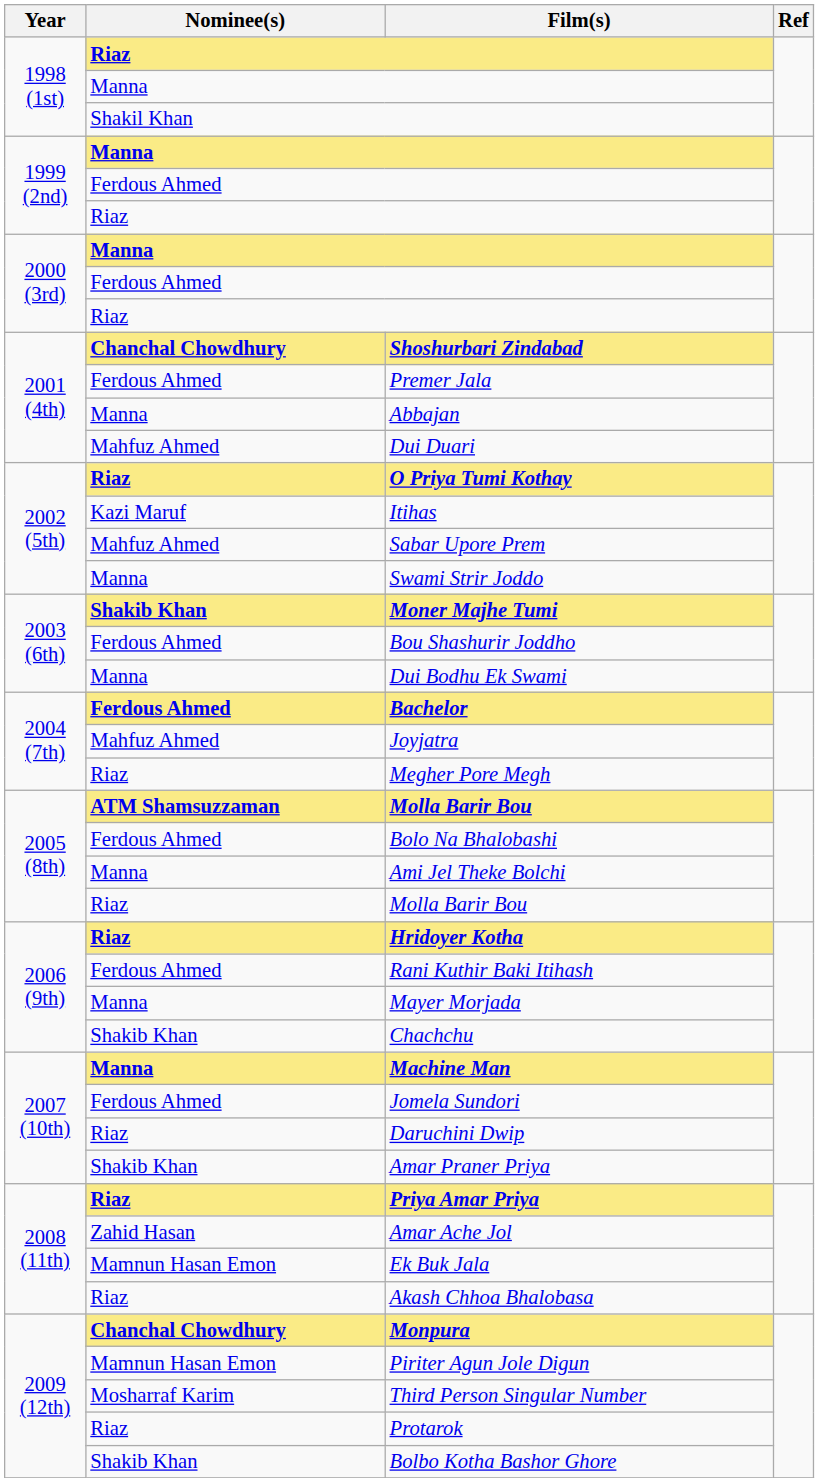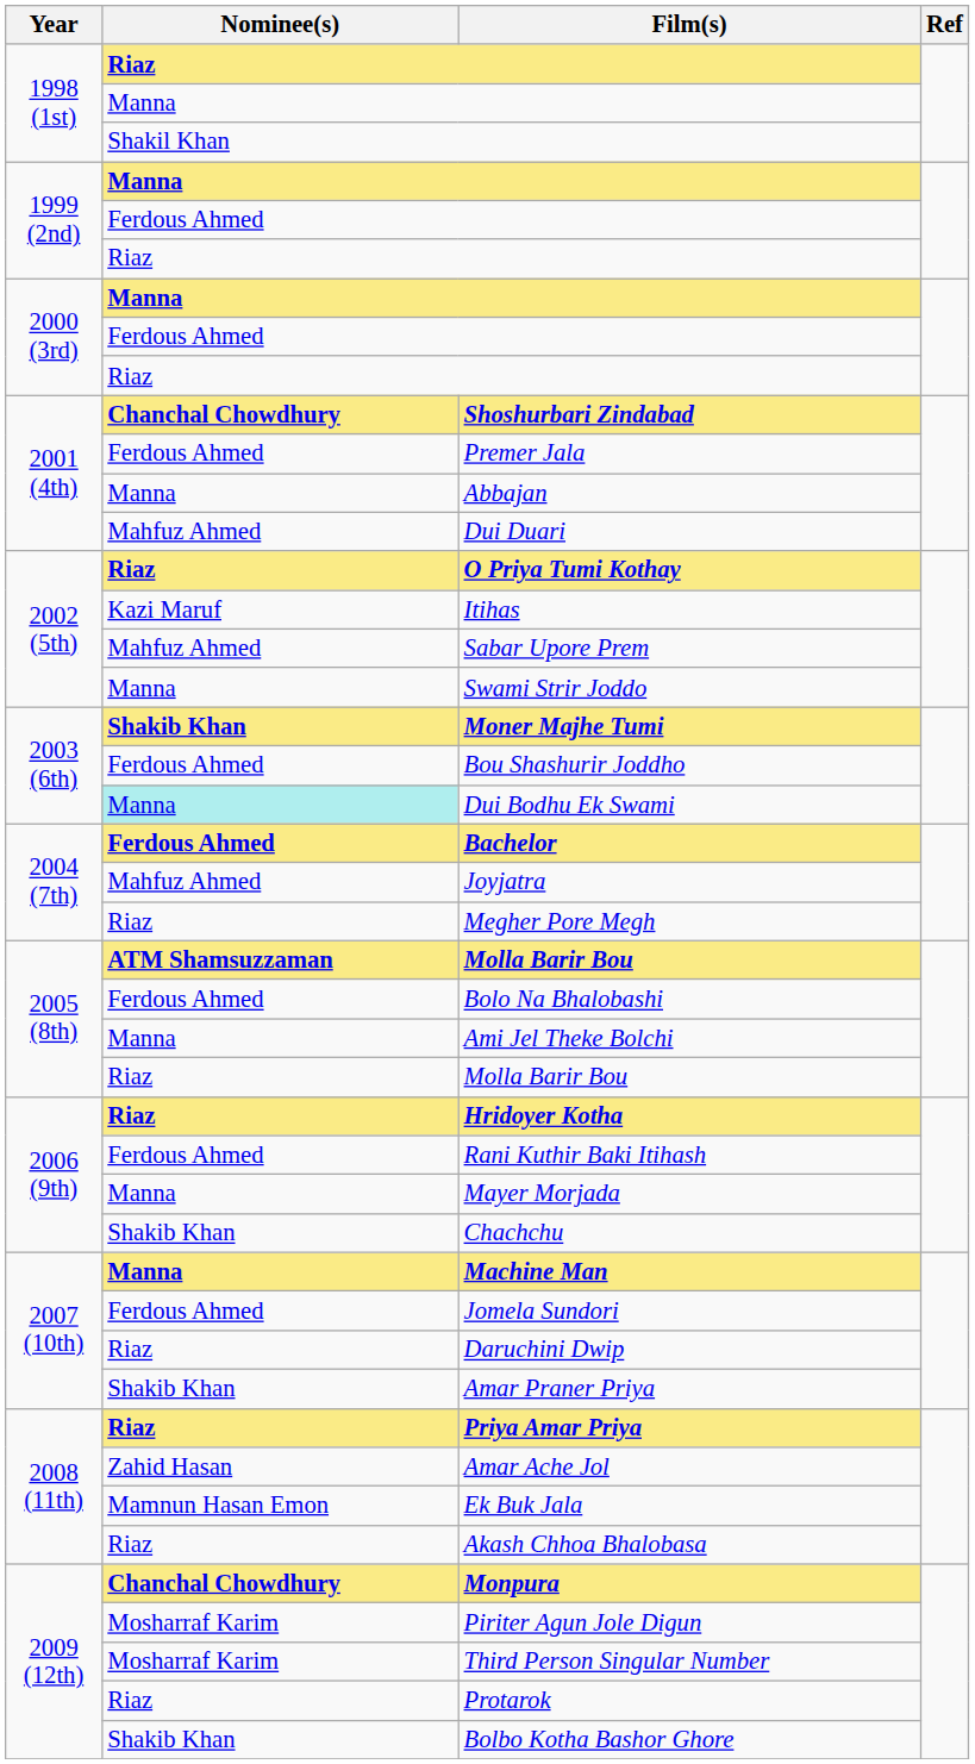Dui Bodhu Ek Swami | Nominee(s): no background -> paleturquoise background
Piriter Agun Jole Digun | Nominee(s): Mamnun Hasan Emon -> Mosharraf Karim
